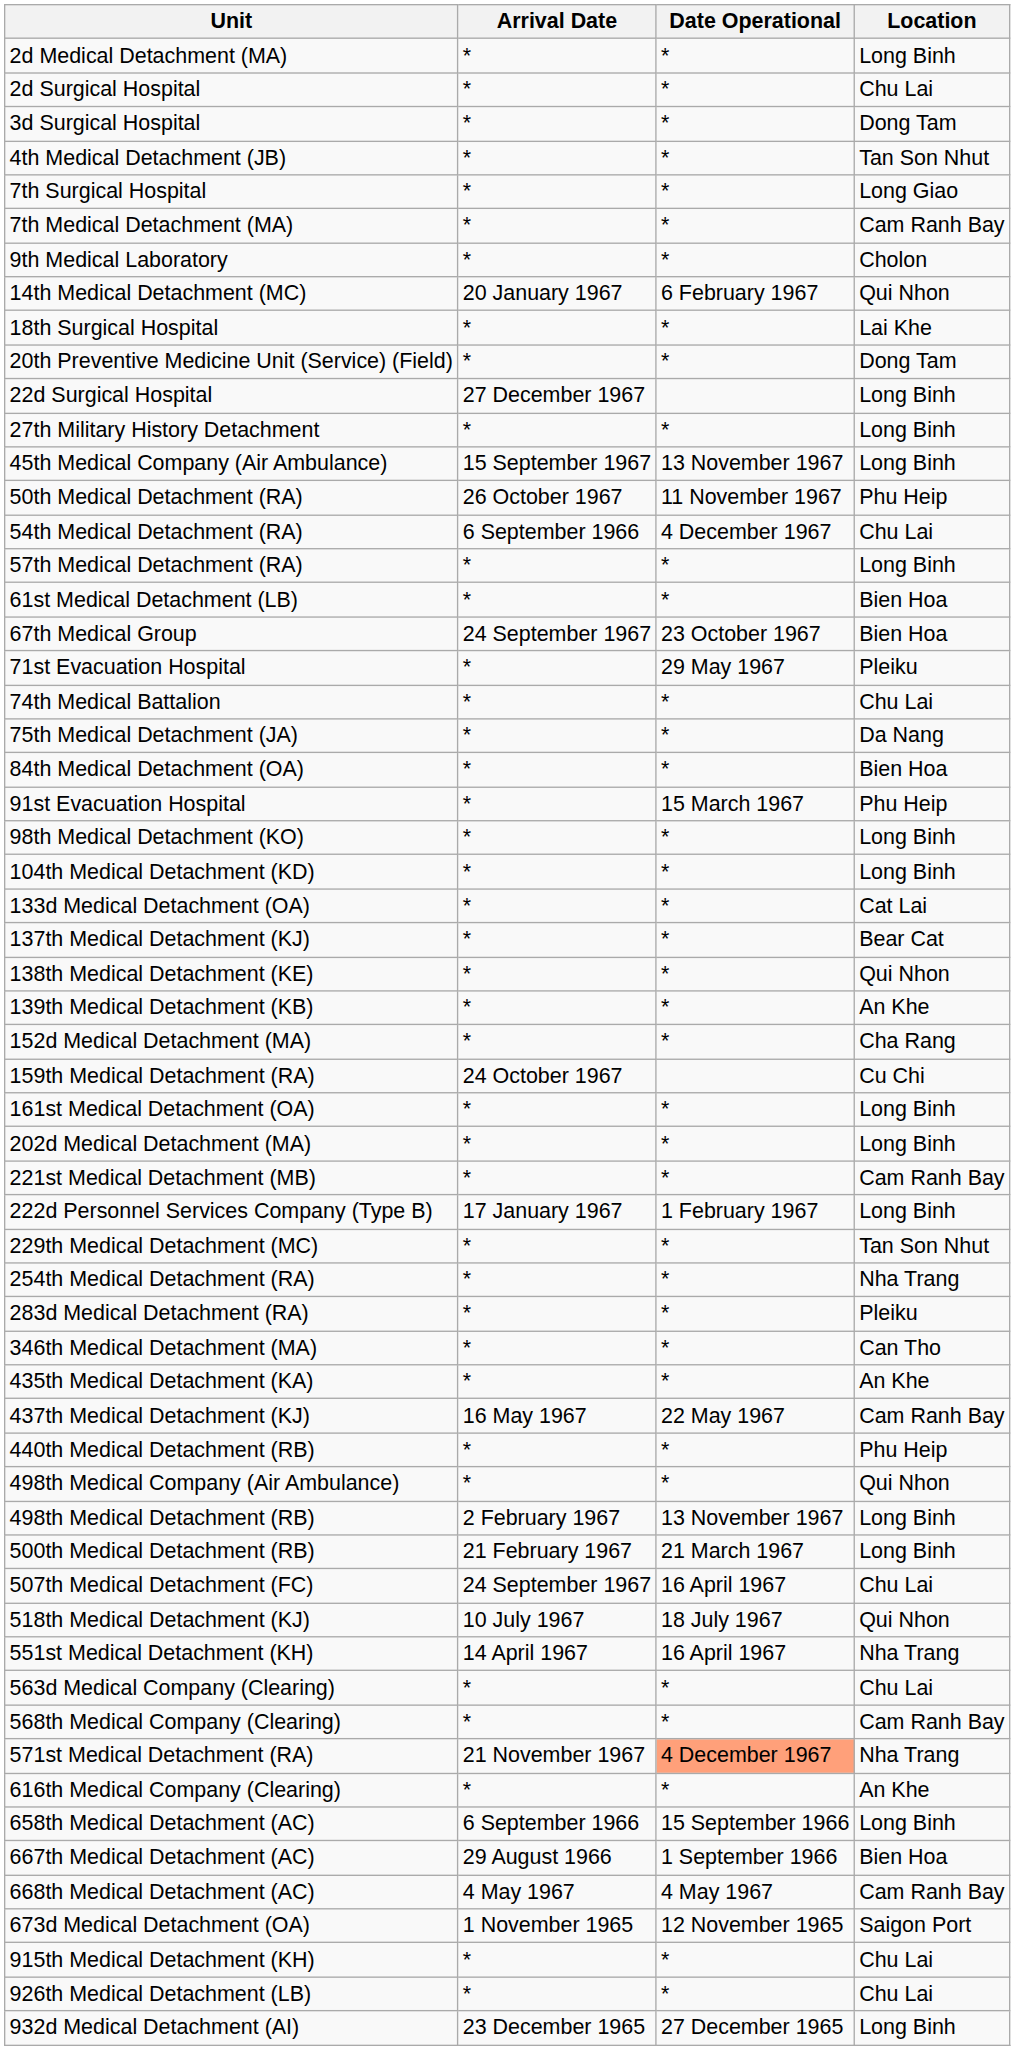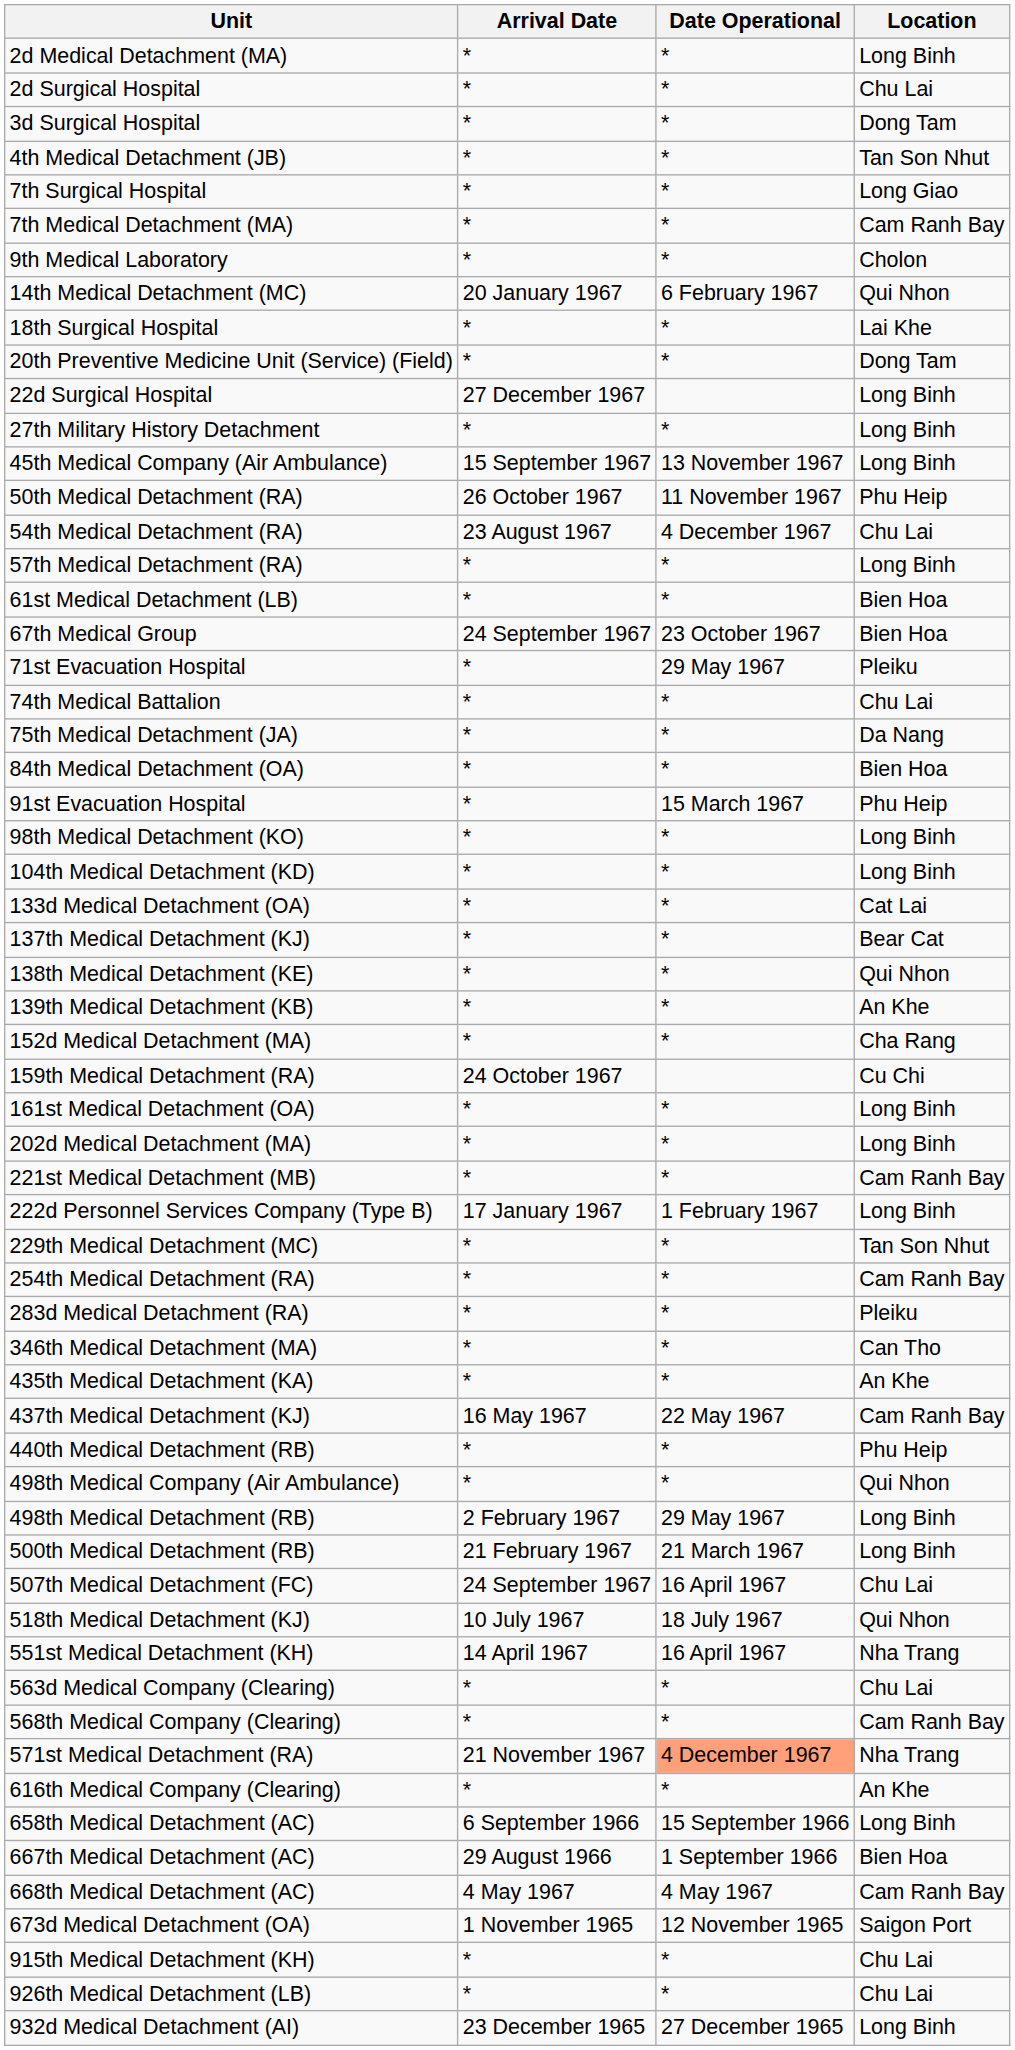54th Medical Detachment (RA) | Arrival Date: 6 September 1966 -> 23 August 1967
254th Medical Detachment (RA) | Location: Nha Trang -> Cam Ranh Bay
498th Medical Detachment (RB) | Date Operational: 13 November 1967 -> 29 May 1967
